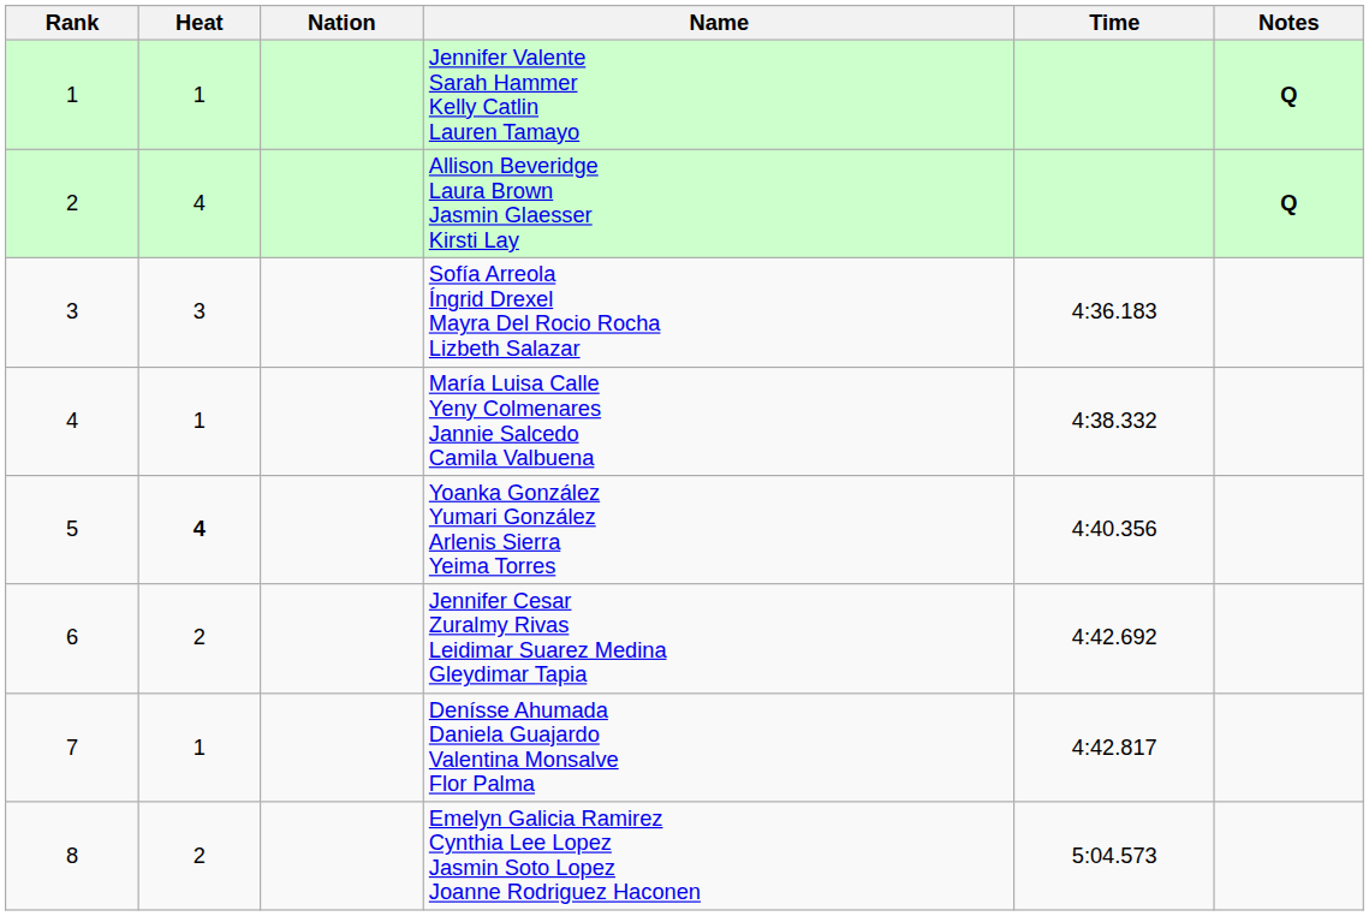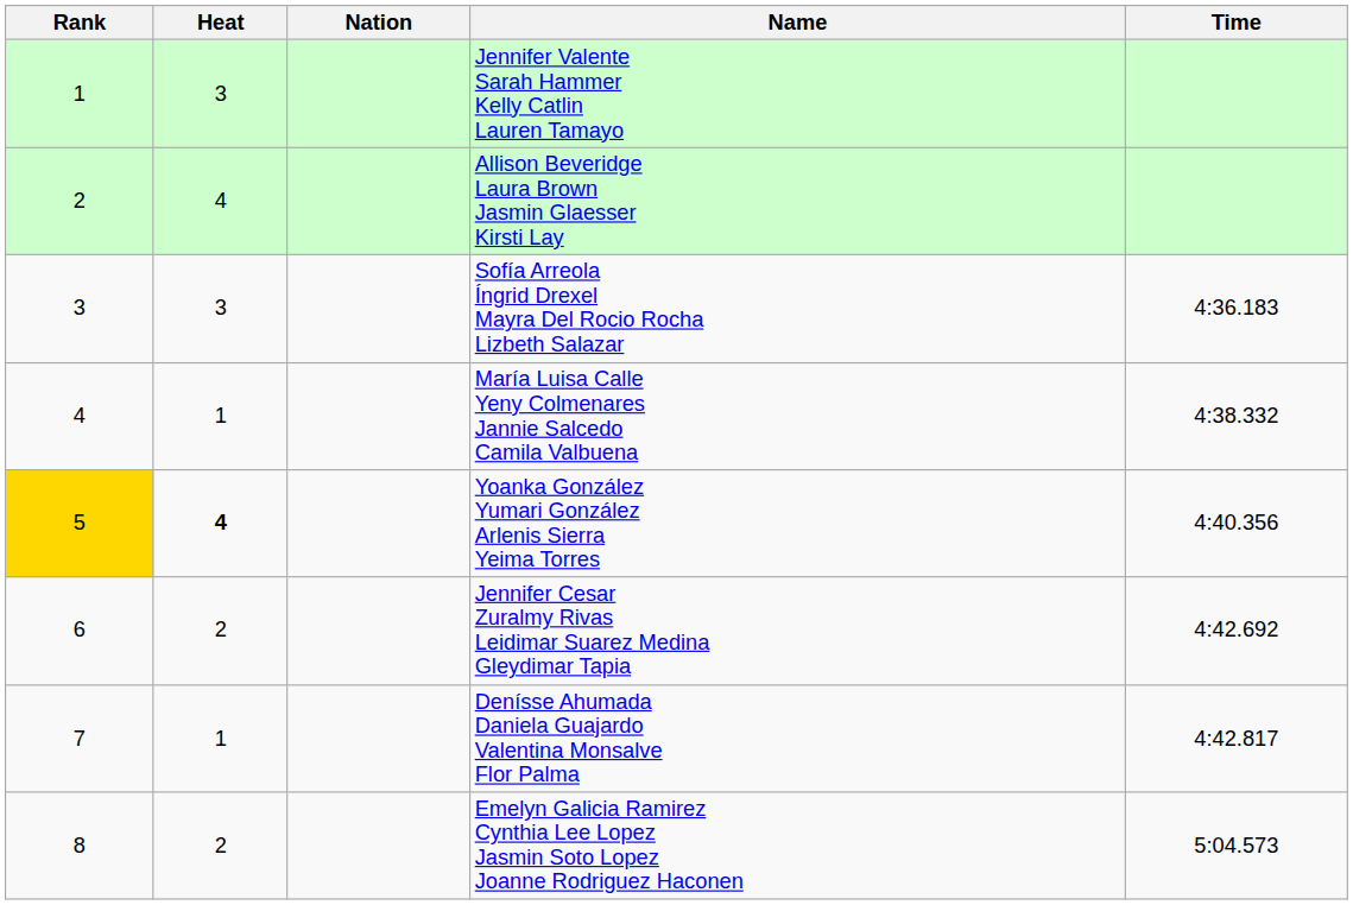- column: Notes | Q | Q
Jennifer Valente Sarah Hammer Kelly Catlin Lauren Tamayo | Heat: 1 -> 3
Yoanka González Yumari González Arlenis Sierra Yeima Torres | Rank: no background -> gold background
